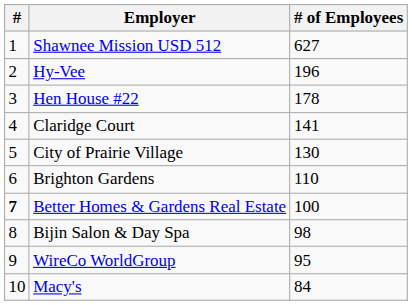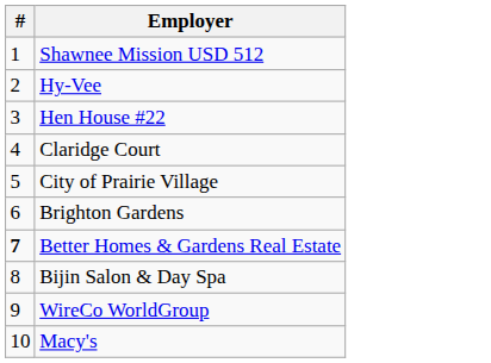- column: # of Employees | 627 | 196 | 178 | 141 | 130 | 110 | 100 | 98 | 95 | 84
